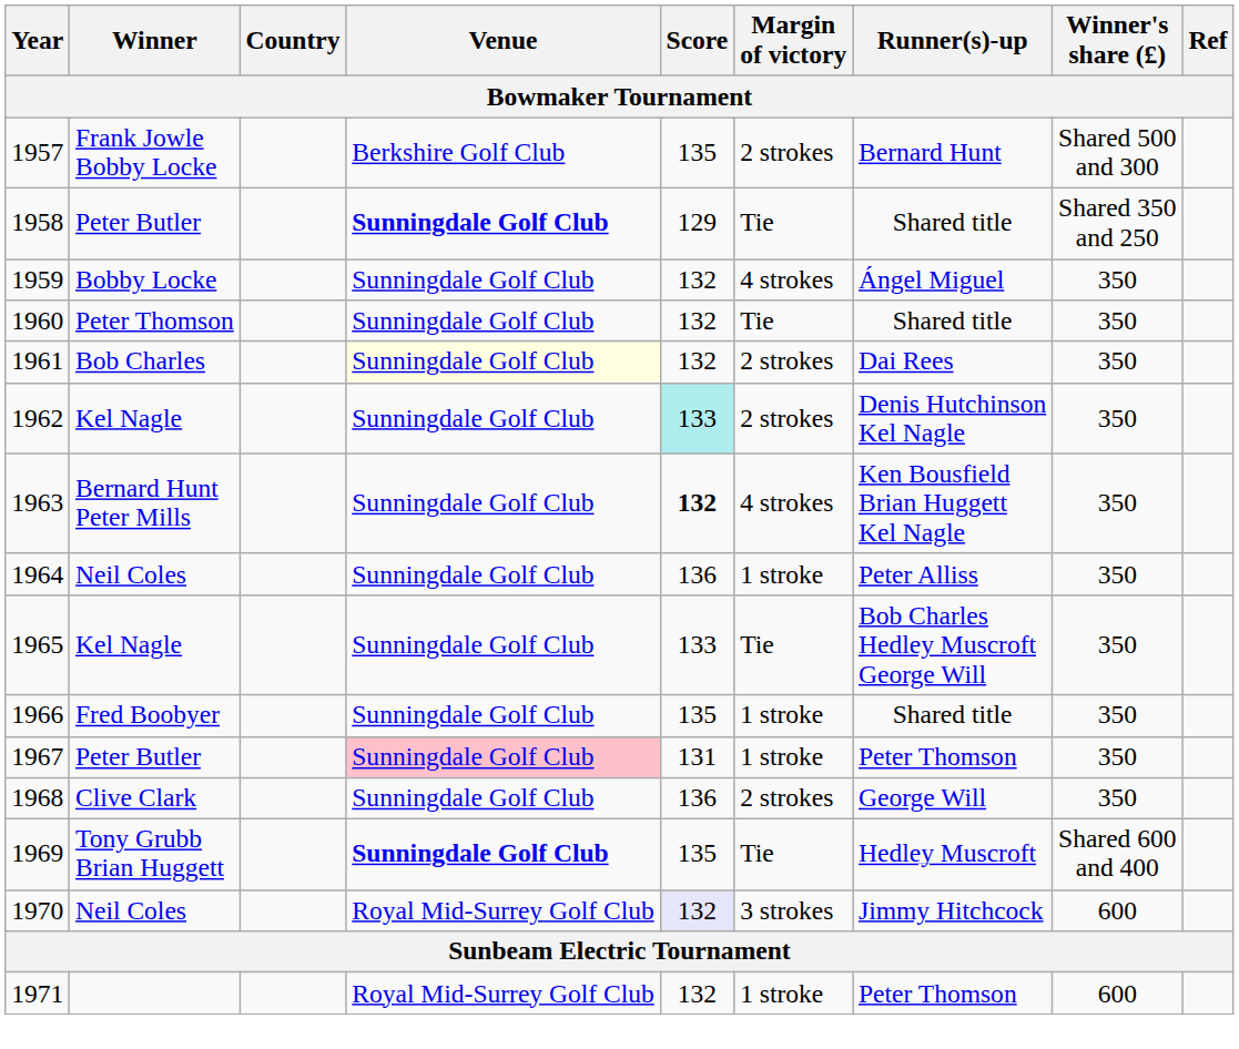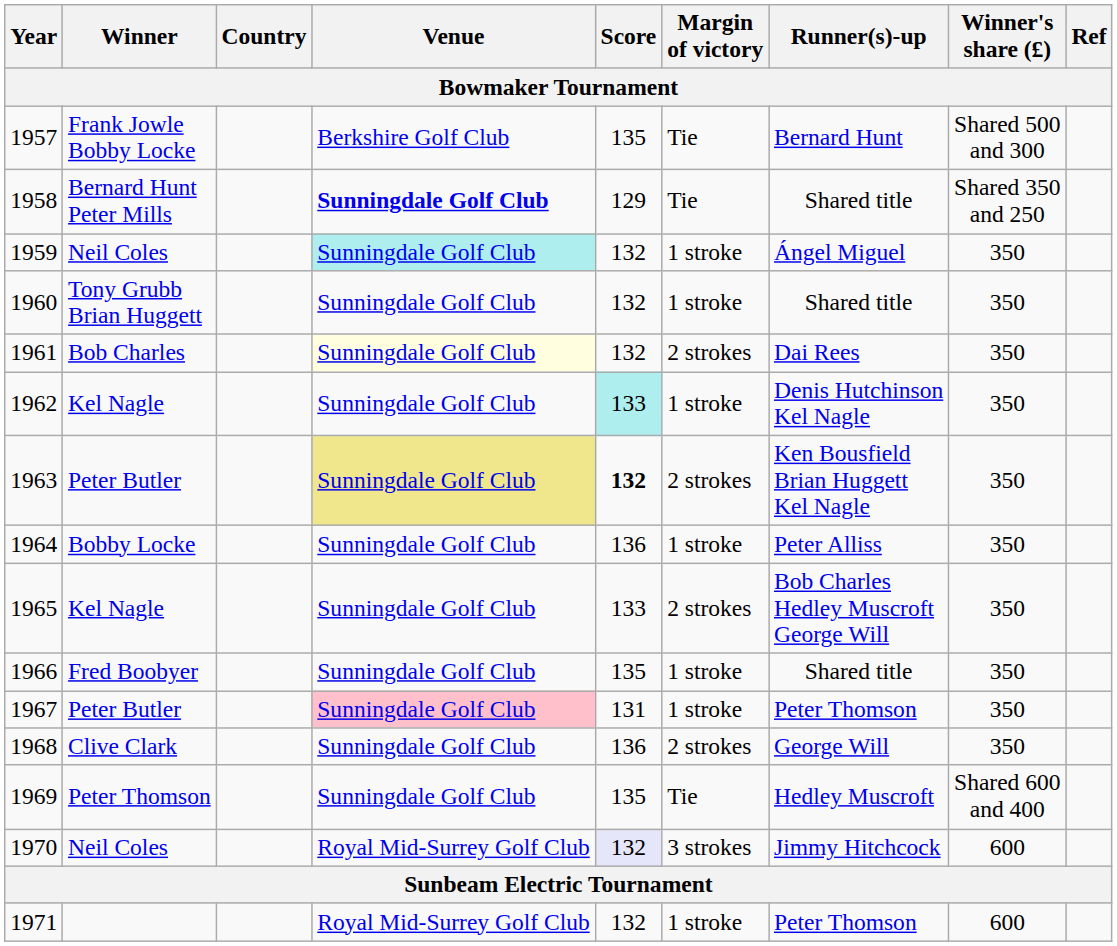1957 | Margin of victory: 2 strokes -> Tie
1958 | Winner: Peter Butler -> Bernard Hunt Peter Mills
1959 | Winner: Bobby Locke -> Neil Coles
1959 | Venue: no background -> paleturquoise background
1959 | Margin of victory: 4 strokes -> 1 stroke
1960 | Winner: Peter Thomson -> Tony Grubb Brian Huggett
1960 | Margin of victory: Tie -> 1 stroke
1962 | Margin of victory: 2 strokes -> 1 stroke
1963 | Winner: Bernard Hunt Peter Mills -> Peter Butler
1963 | Venue: no background -> khaki background
1963 | Margin of victory: 4 strokes -> 2 strokes
1964 | Winner: Neil Coles -> Bobby Locke
1965 | Margin of victory: Tie -> 2 strokes
1969 | Winner: Tony Grubb Brian Huggett -> Peter Thomson
1969 | Venue: bold -> normal
